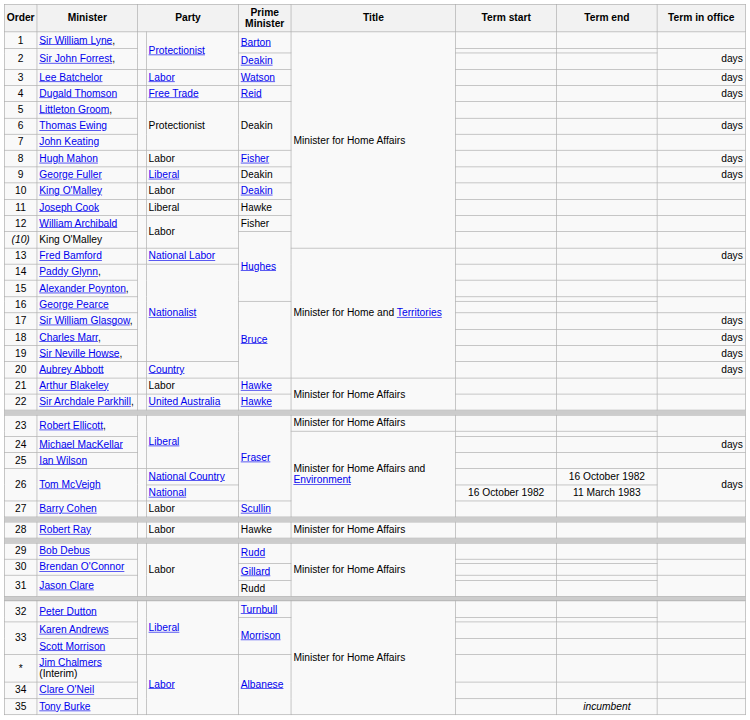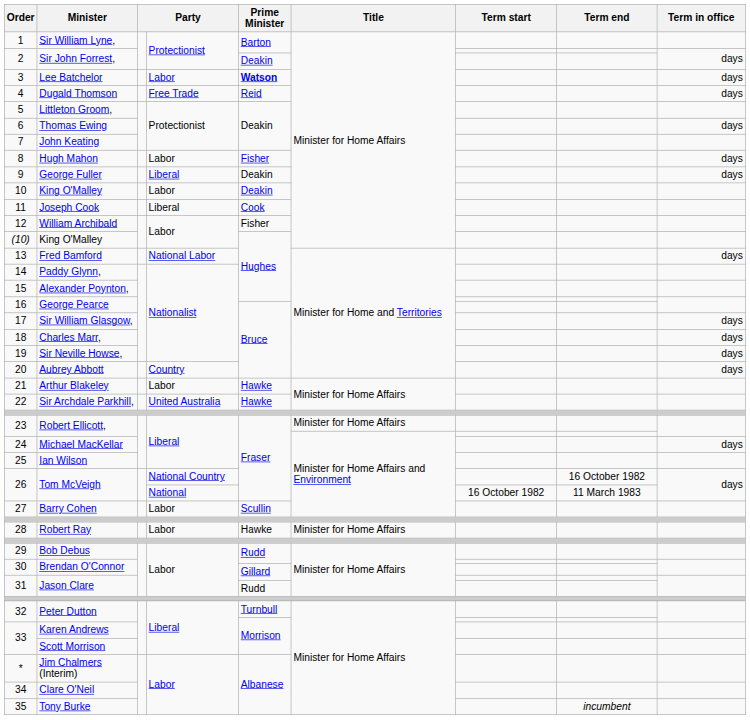3 | Prime Minister: normal -> bold
11 | Prime Minister: Hawke -> Cook
